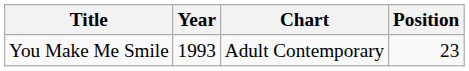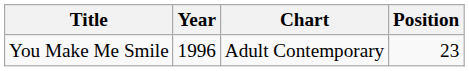You Make Me Smile | Year: 1993 -> 1996
